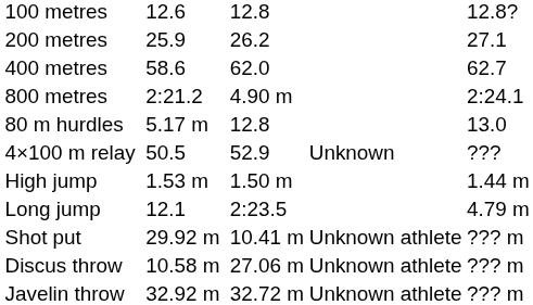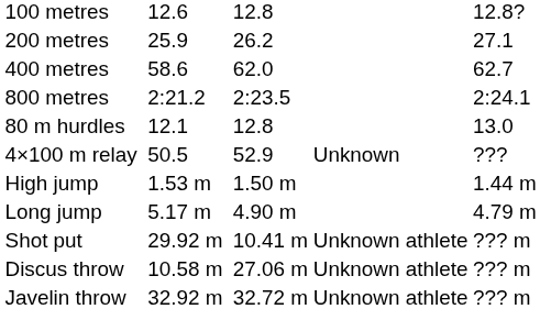800 metres | column 5: 4.90 m -> 2:23.5
80 m hurdles | column 3: 5.17 m -> 12.1
Long jump | column 3: 12.1 -> 5.17 m
Long jump | column 5: 2:23.5 -> 4.90 m
